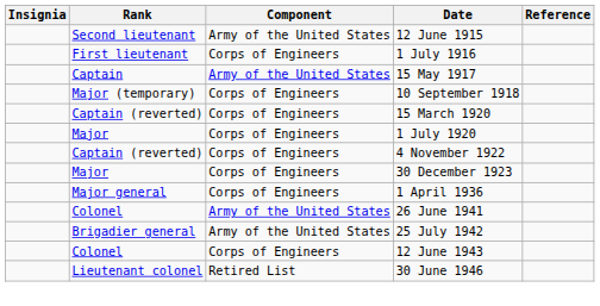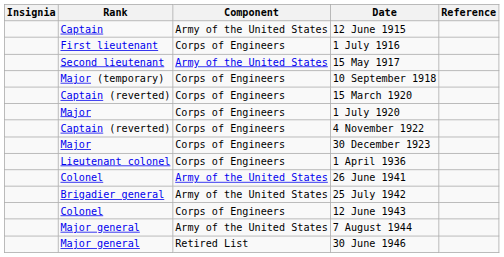12 June 1915 | Rank: Second lieutenant -> Captain
15 May 1917 | Rank: Captain -> Second lieutenant
1 April 1936 | Rank: Major general -> Lieutenant colonel
+ row: Major general | Army of the United States | 7 August 1944
30 June 1946 | Rank: Lieutenant colonel -> Major general
